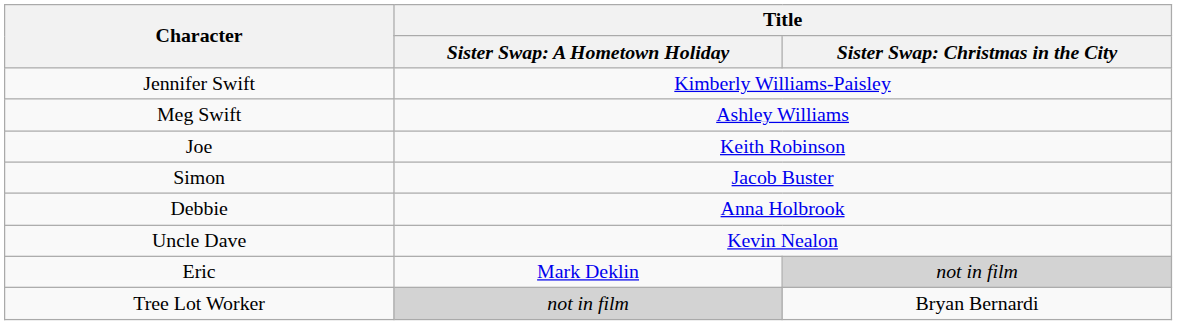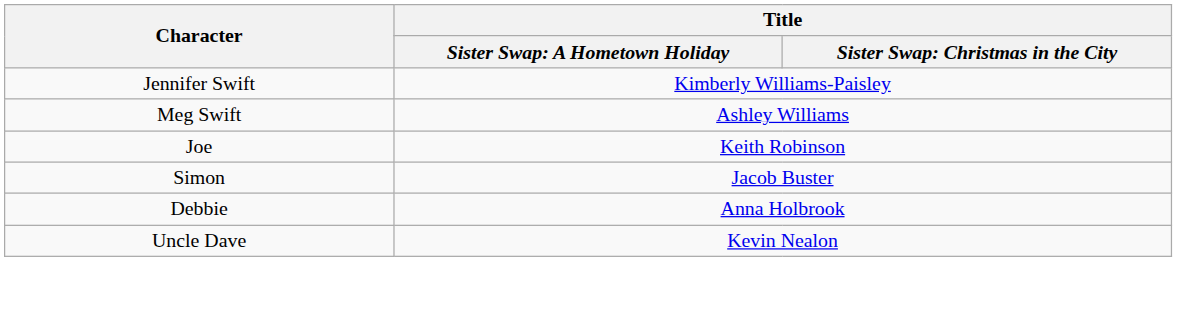- row: Eric | Mark Deklin | not in film
- row: Tree Lot Worker | not in film | Bryan Bernardi
